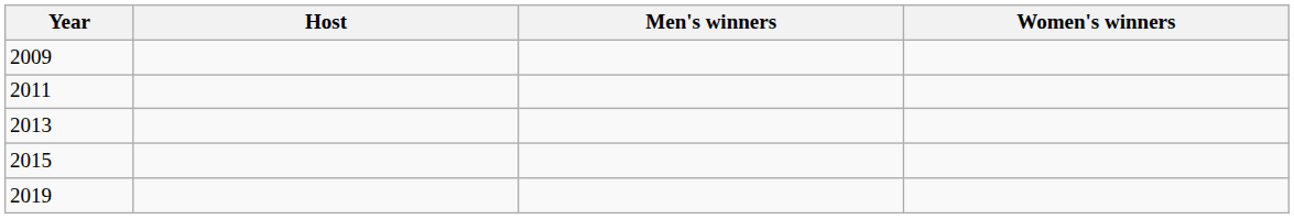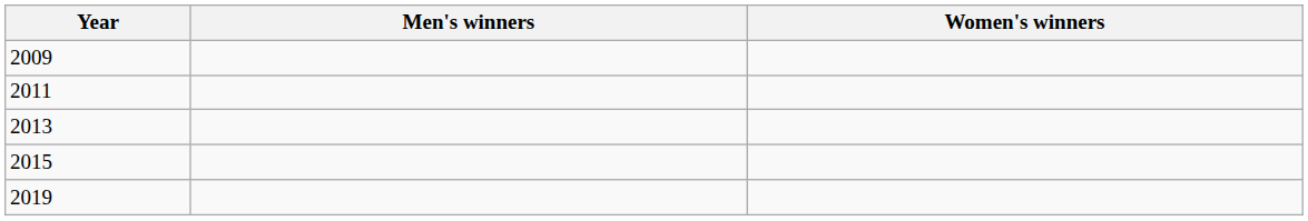- column: Host
